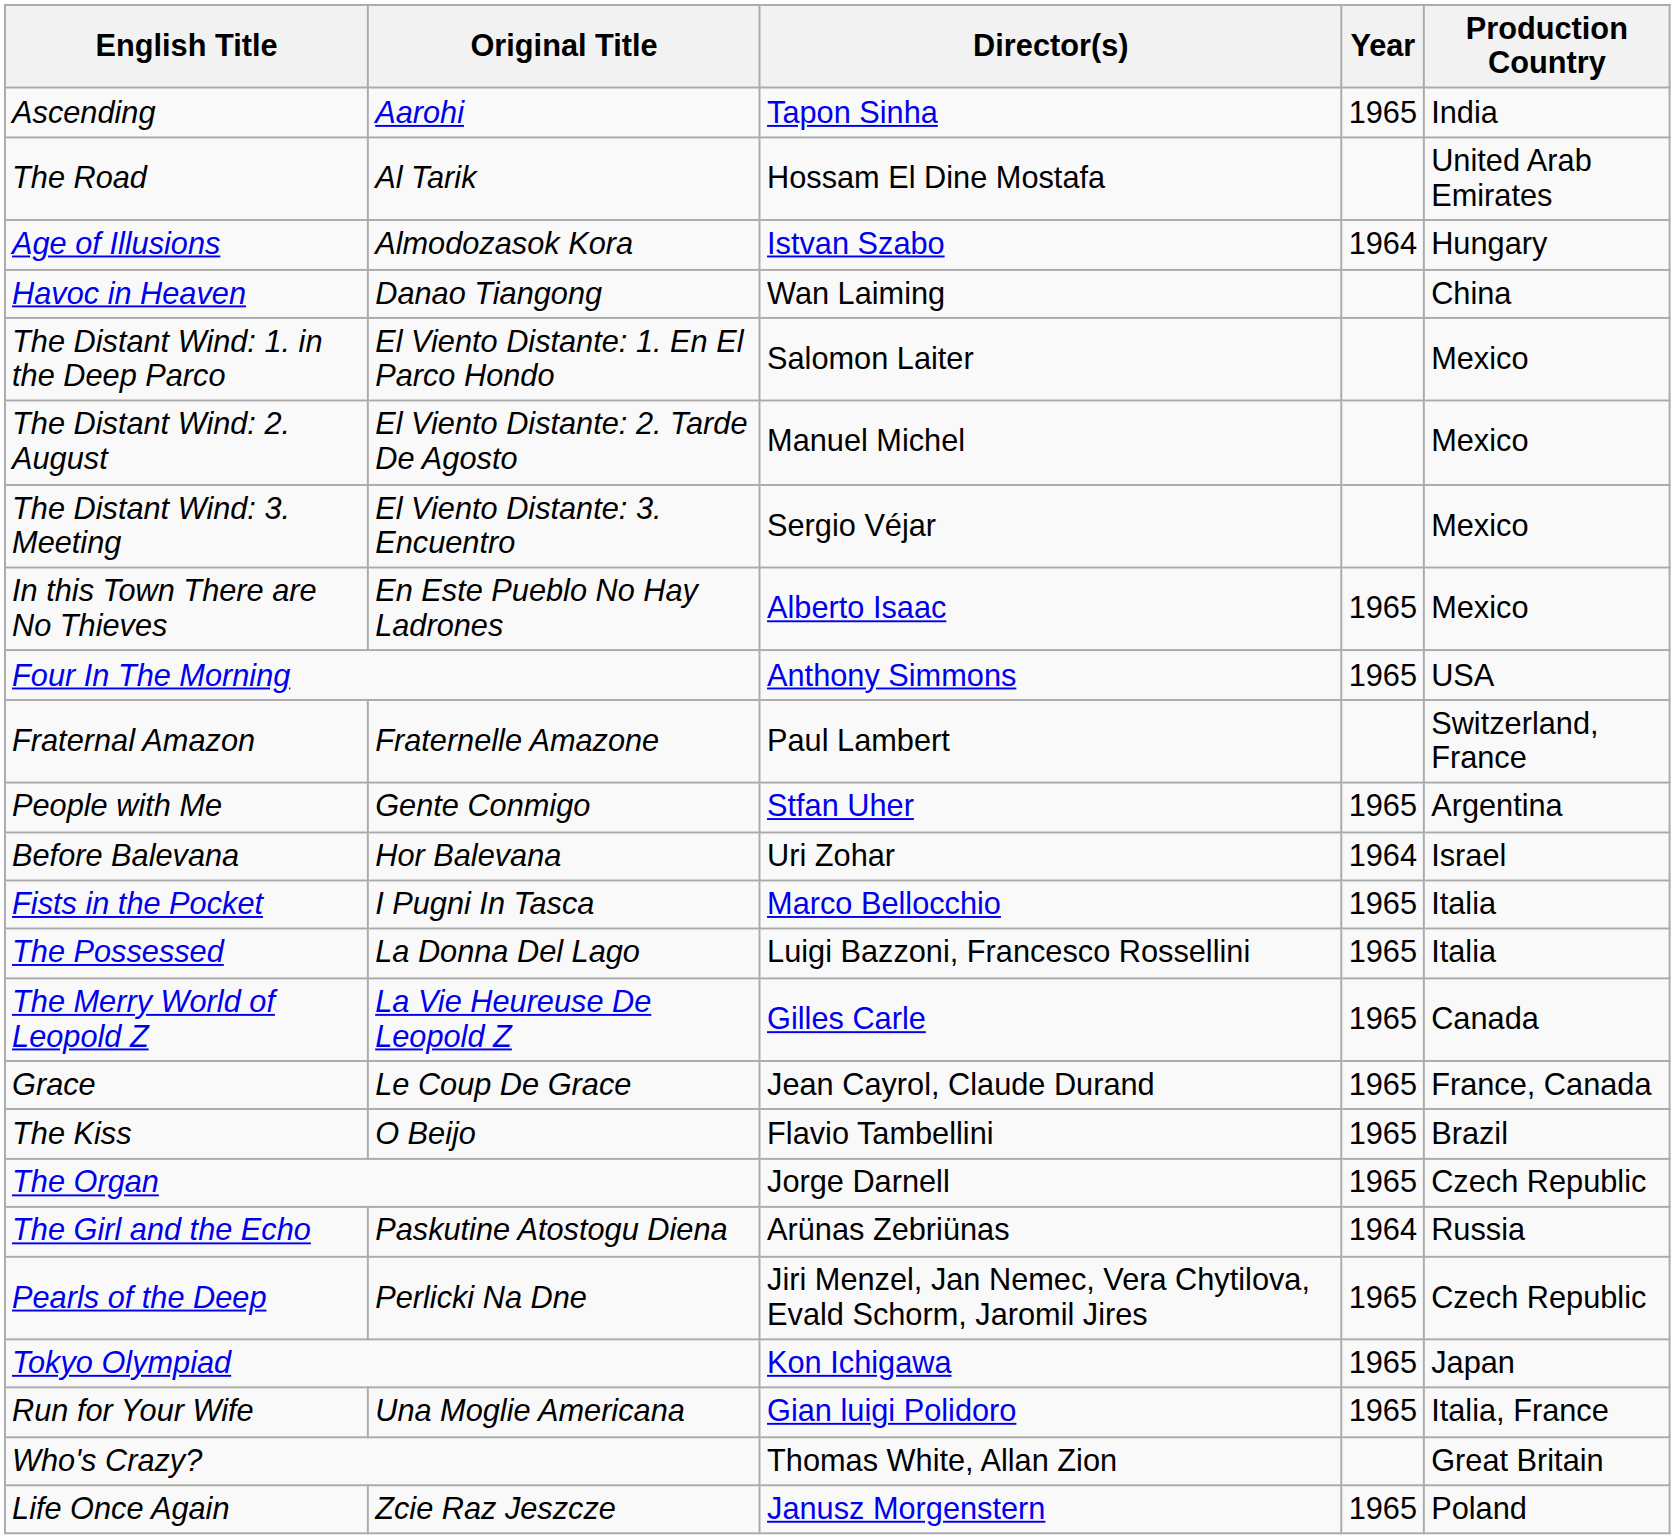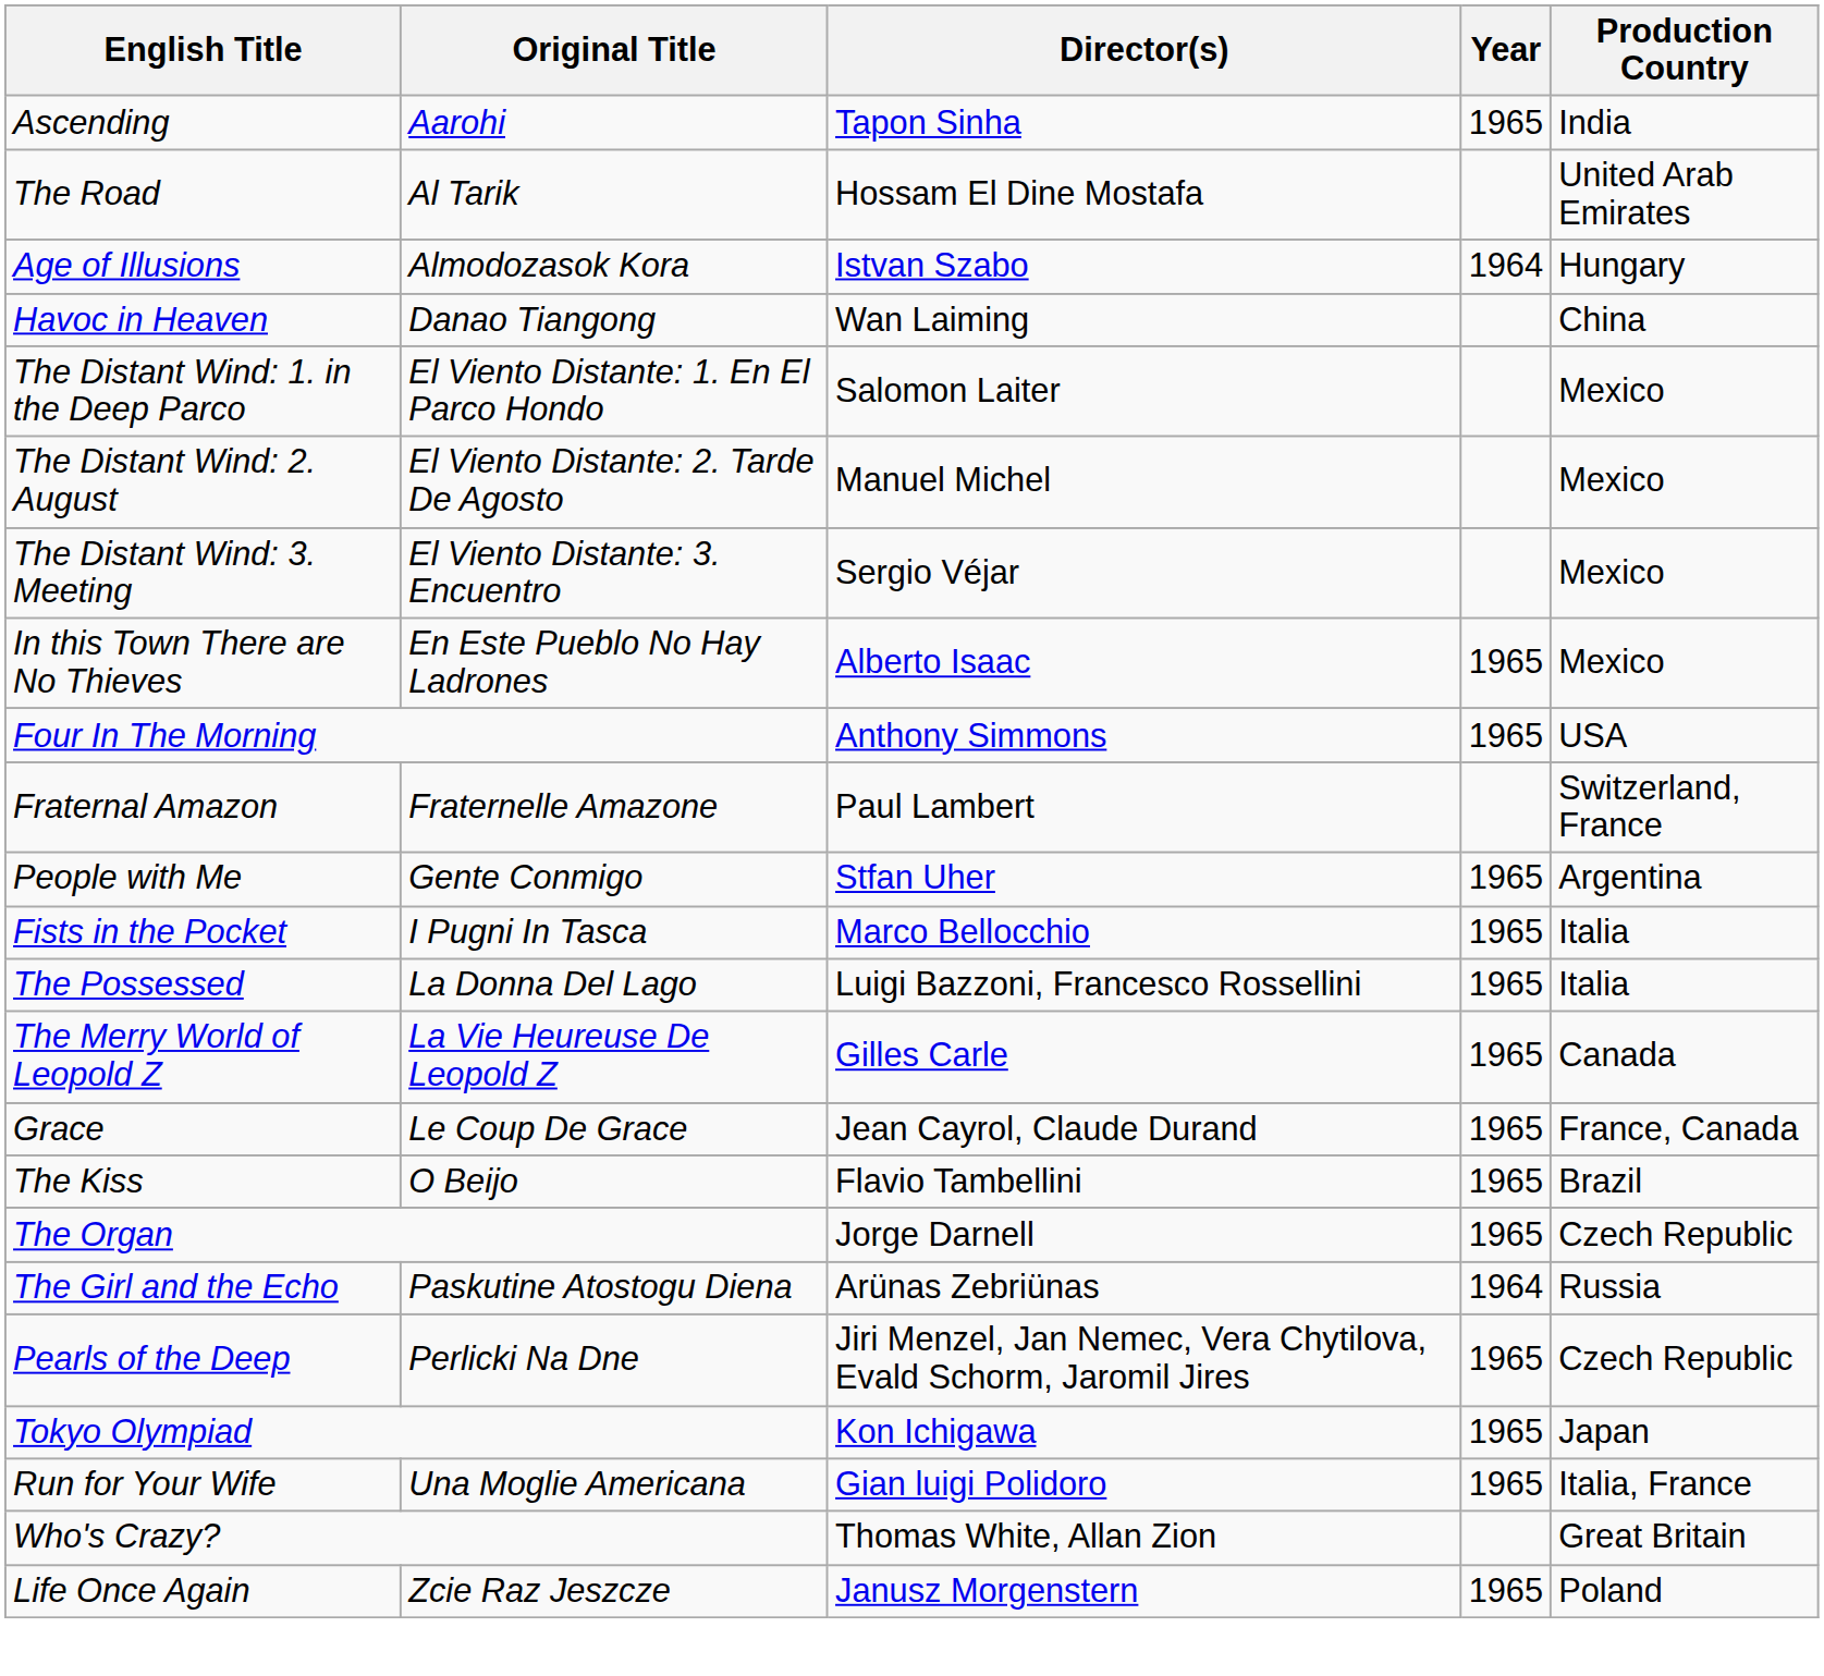- row: Before Balevana | Hor Balevana | Uri Zohar | 1964 | Israel
